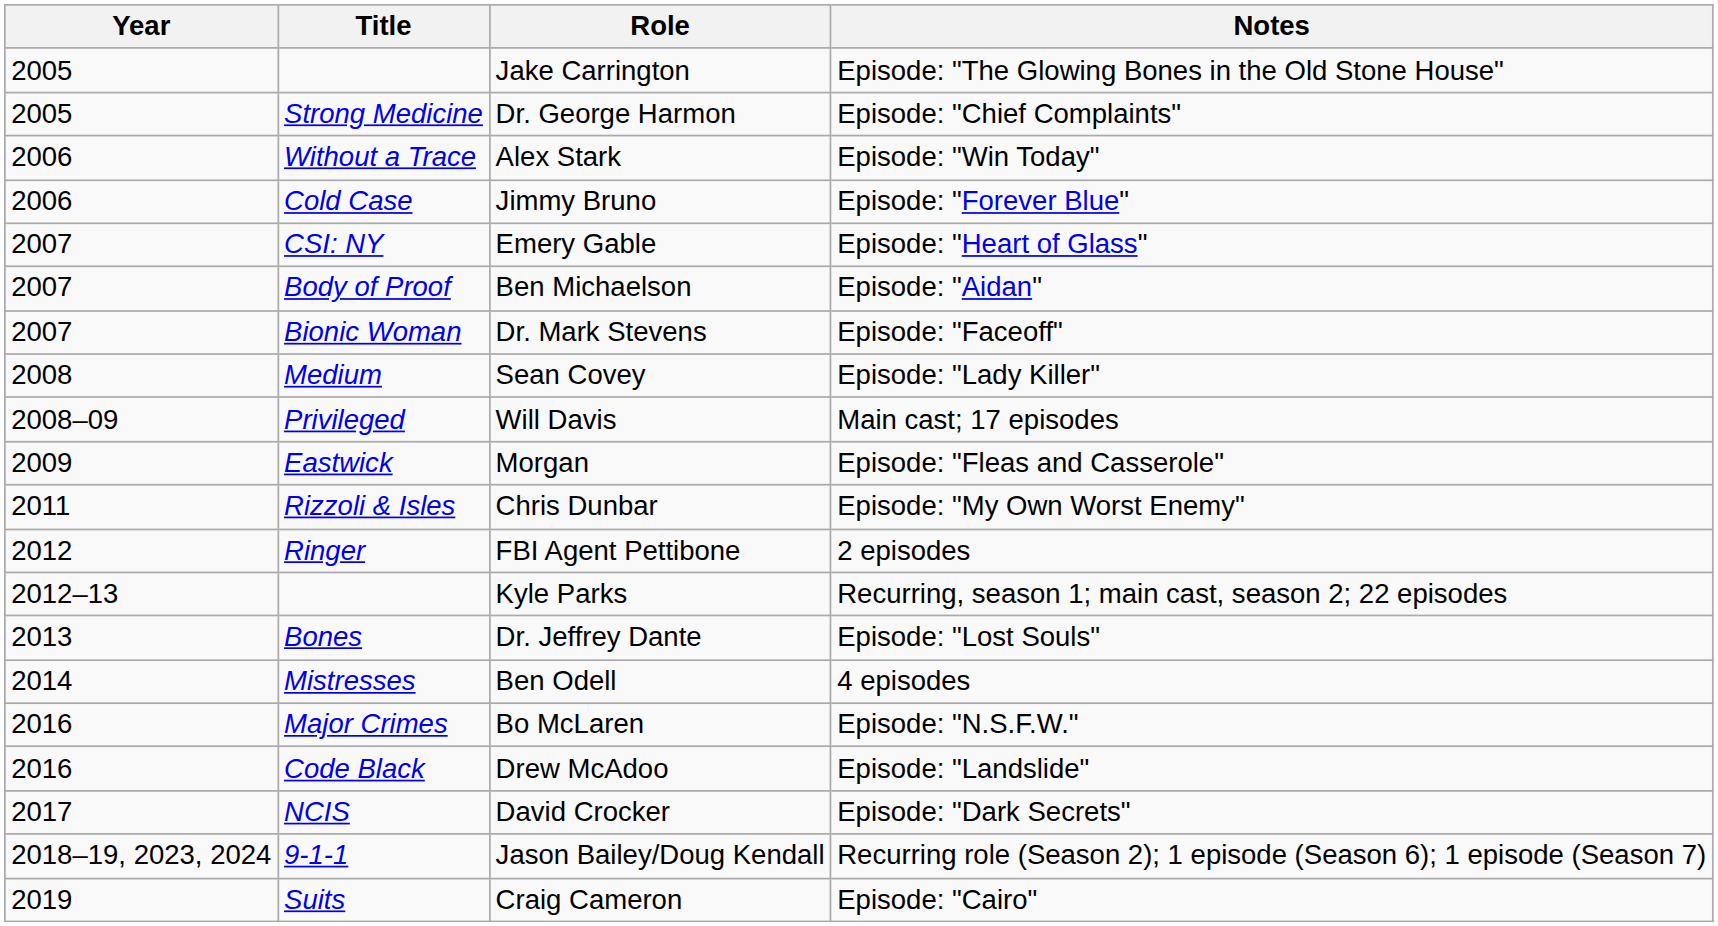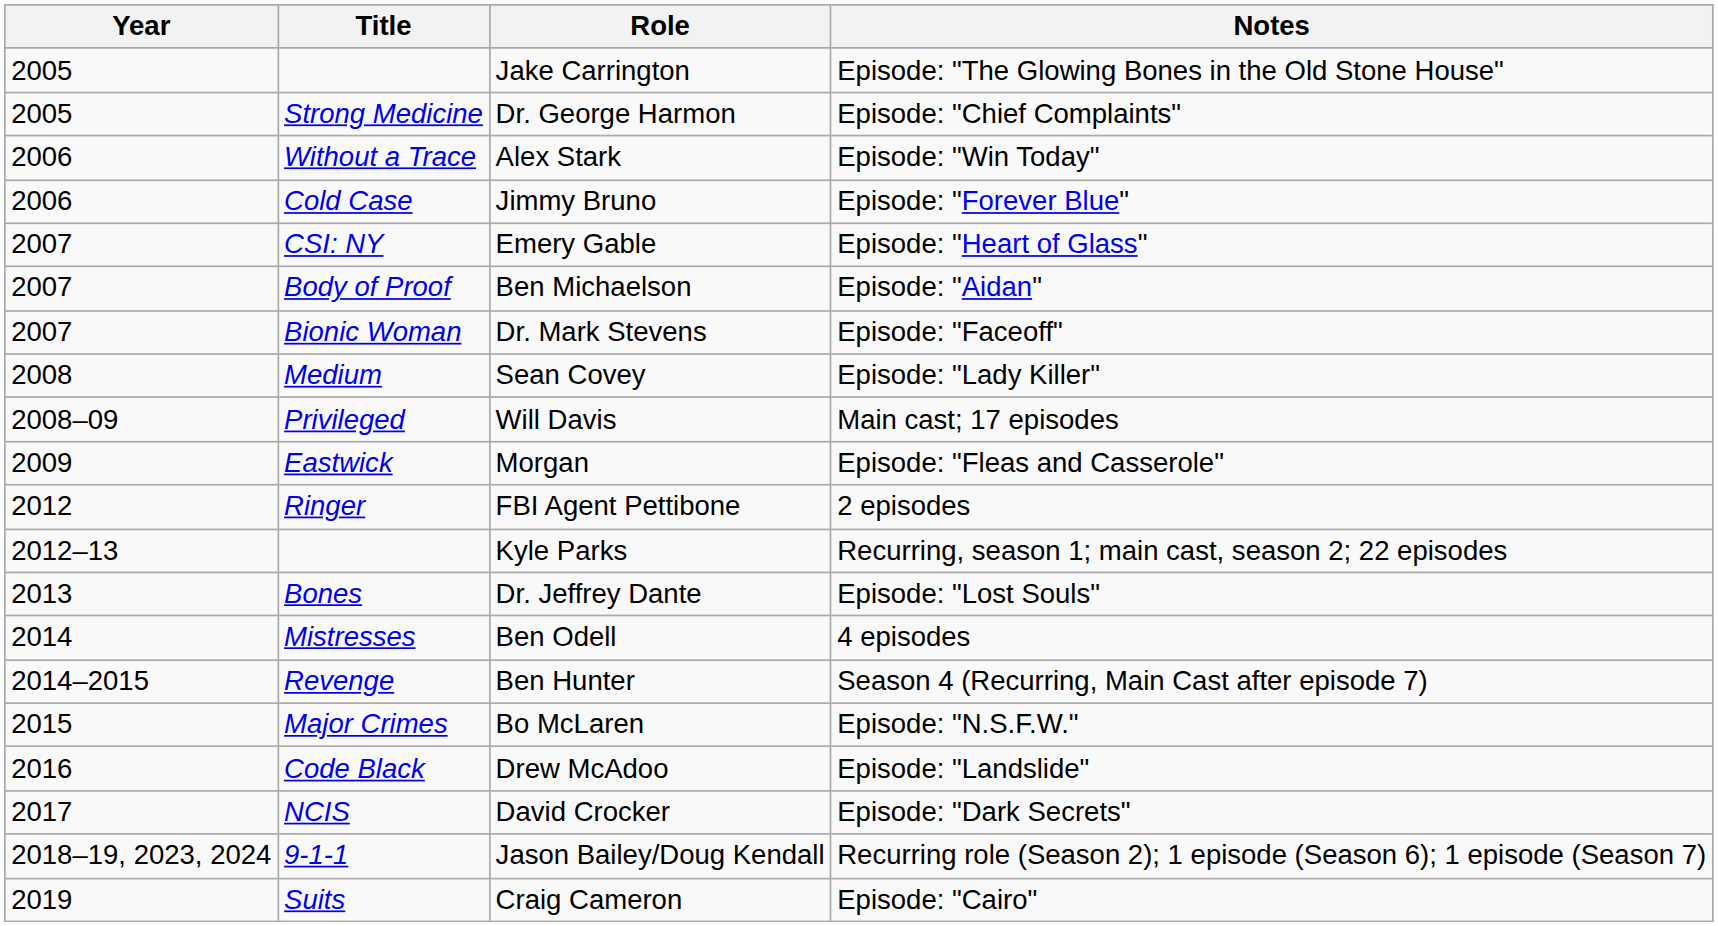- row: 2011 | Rizzoli & Isles | Chris Dunbar | Episode: "My Own Worst Enemy"
+ row: 2014–2015 | Revenge | Ben Hunter | Season 4 (Recurring, Main Cast after episode 7)
Bo McLaren | Year: 2016 -> 2015
